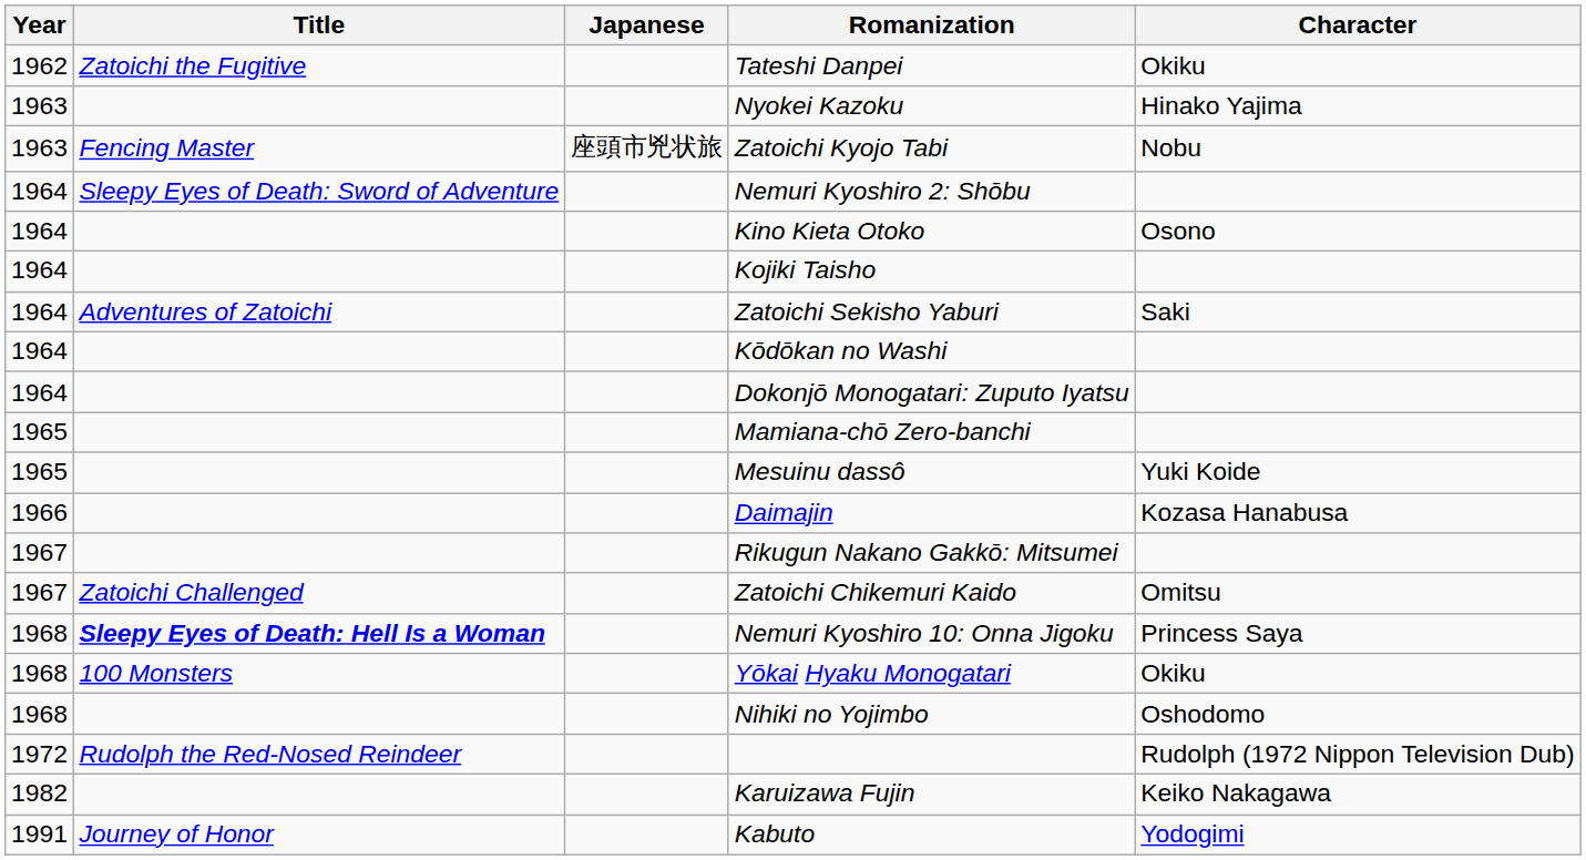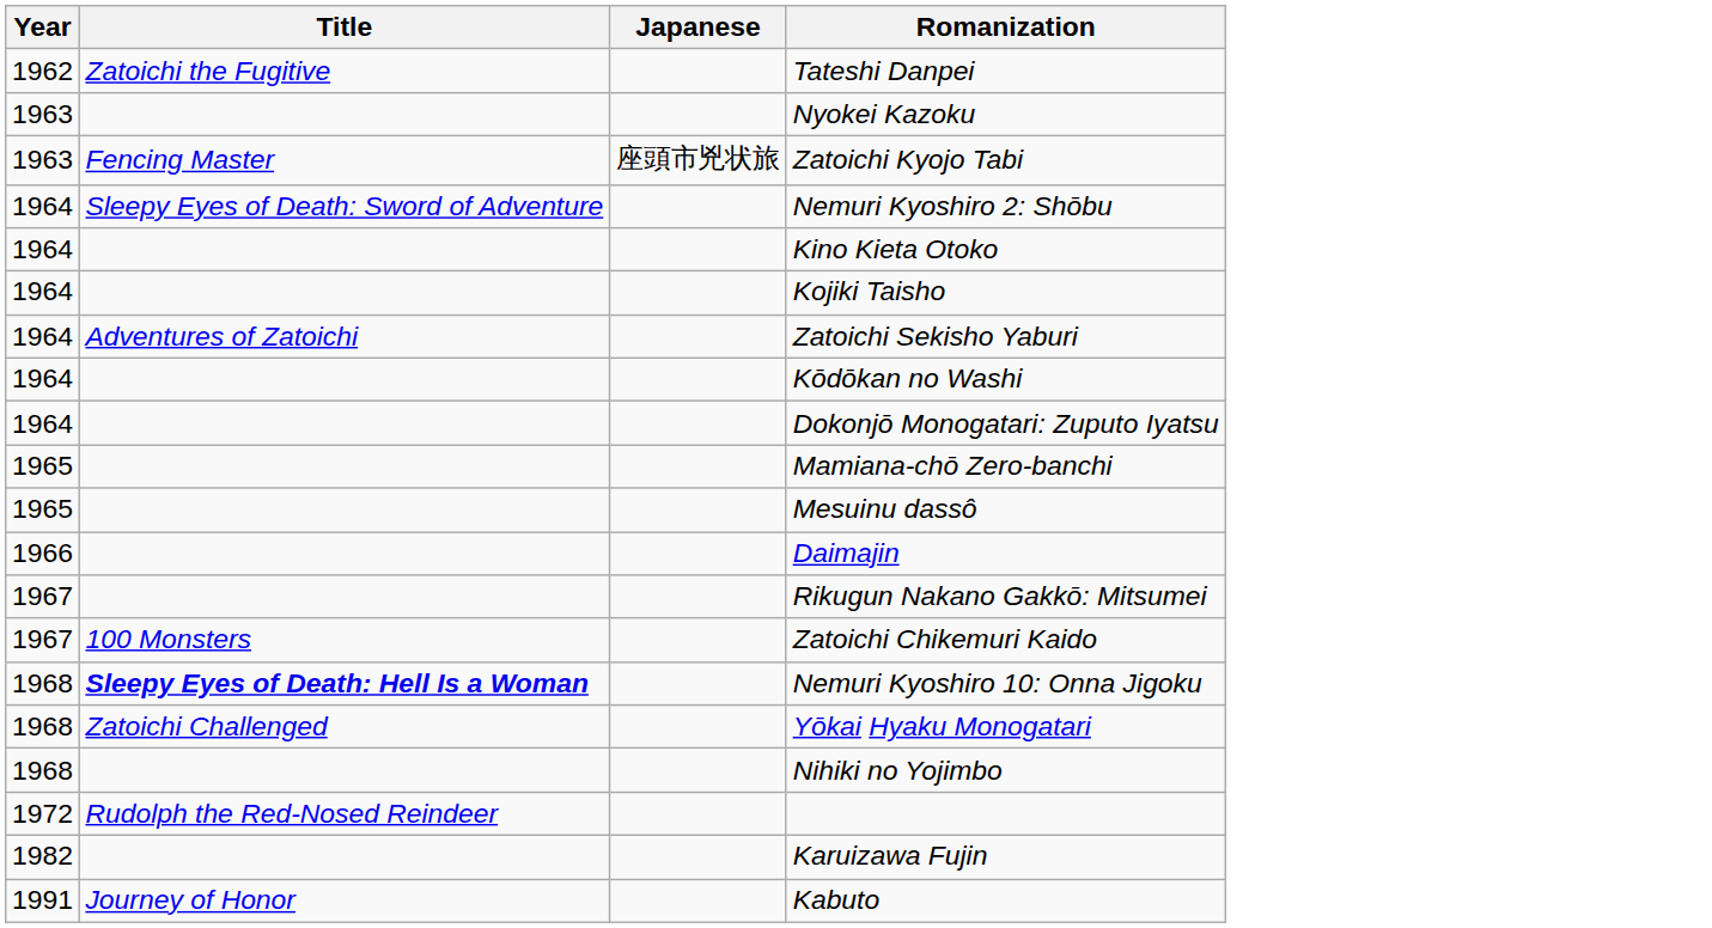- column: Character | Okiku | Hinako Yajima | Nobu | Osono | Saki | Yuki Koide | Kozasa Hanabusa | Omitsu | Princess Saya | Okiku | Oshodomo | Rudolph (1972 Nippon Television Dub) | Keiko Nakagawa | Yodogimi
Zatoichi Chikemuri Kaido | Title: Zatoichi Challenged -> 100 Monsters
Yōkai Hyaku Monogatari | Title: 100 Monsters -> Zatoichi Challenged
